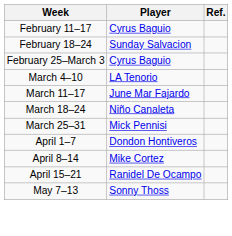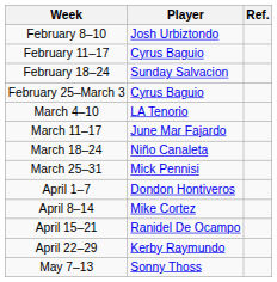+ row: February 8–10 | Josh Urbiztondo
+ row: April 22–29 | Kerby Raymundo
